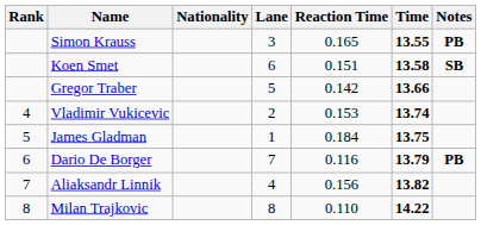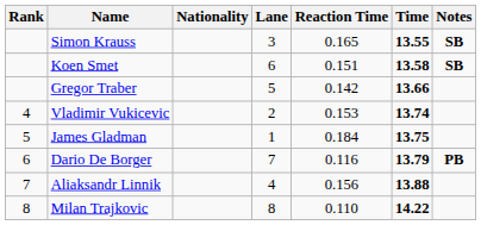Simon Krauss | Notes: PB -> SB
Aliaksandr Linnik | Time: 13.82 -> 13.88
